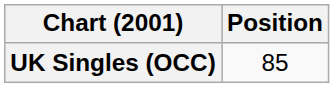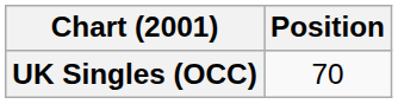UK Singles (OCC) | Position: 85 -> 70
